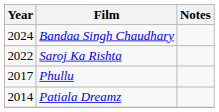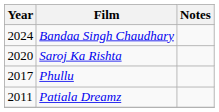Saroj Ka Rishta | Year: 2022 -> 2020
Patiala Dreamz | Year: 2014 -> 2011
